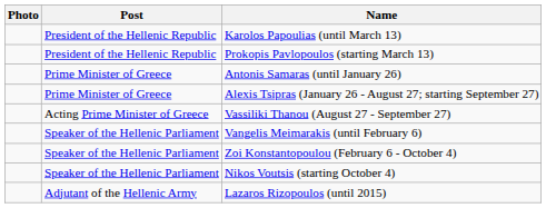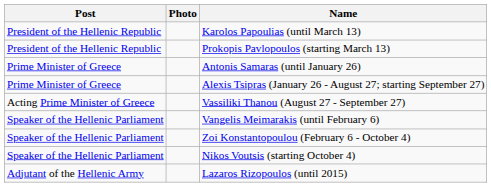columns swapped: Photo <-> Post
